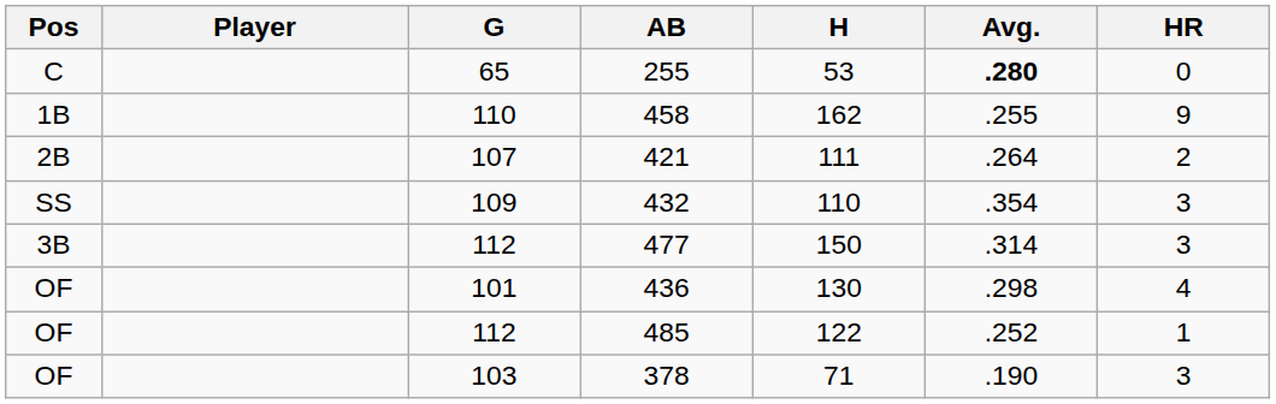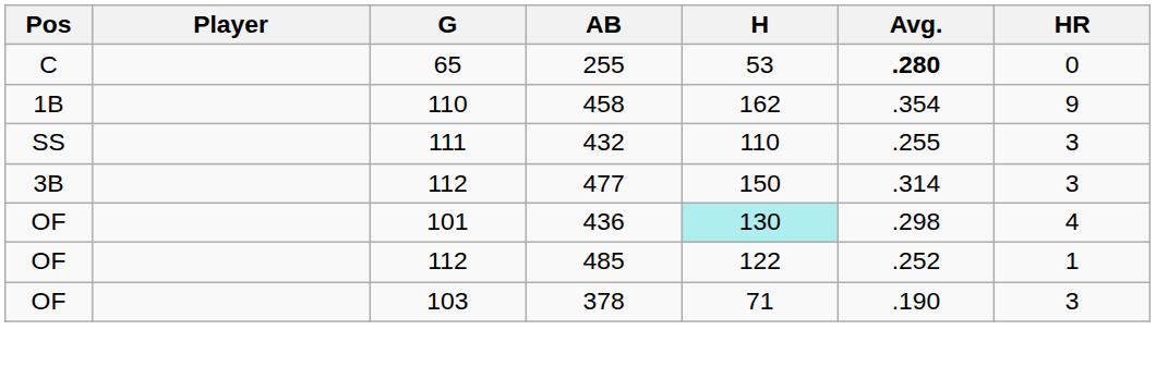458 | Avg.: .255 -> .354
- row: 2B | 107 | 421 | 111 | .264 | 2
432 | G: 109 -> 111
432 | Avg.: .354 -> .255
436 | H: no background -> paleturquoise background
